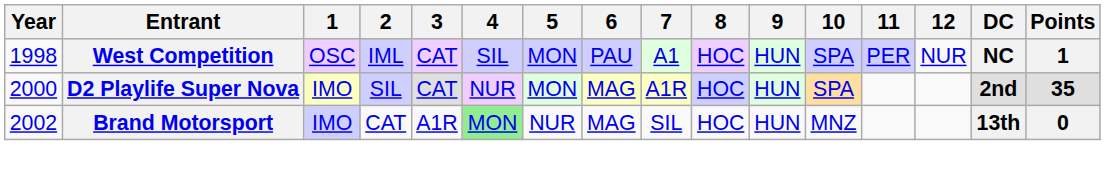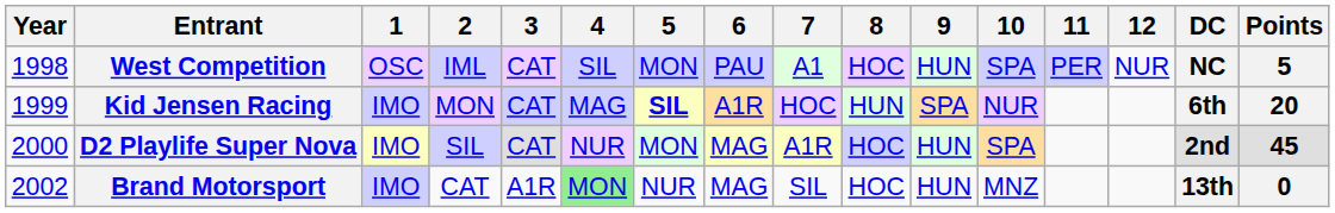West Competition | Points: 1 -> 5
+ row: 1999 | Kid Jensen Racing | IMO | MON | CAT | MAG | SIL | A1R | HOC | HUN | SPA | NUR | 6th | 20
D2 Playlife Super Nova | Points: 35 -> 45
